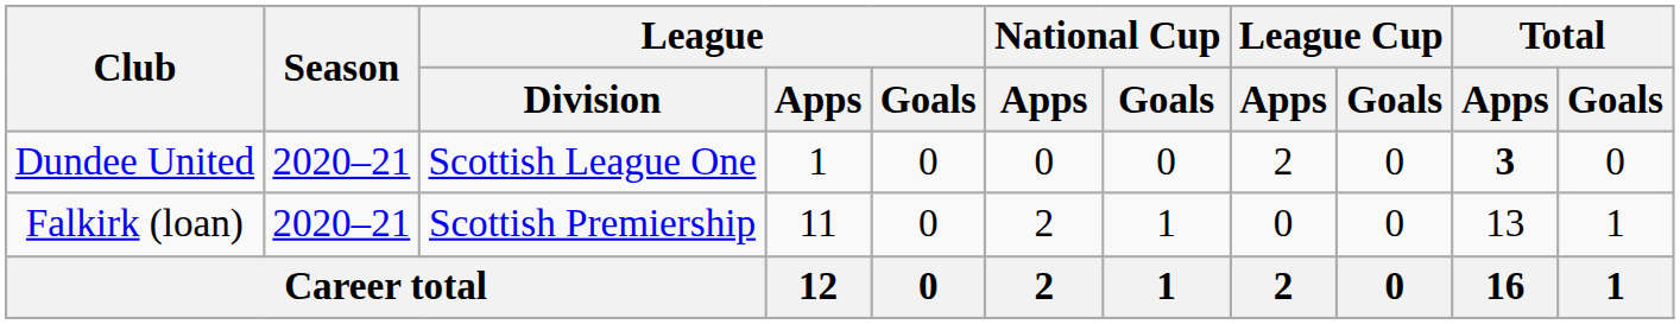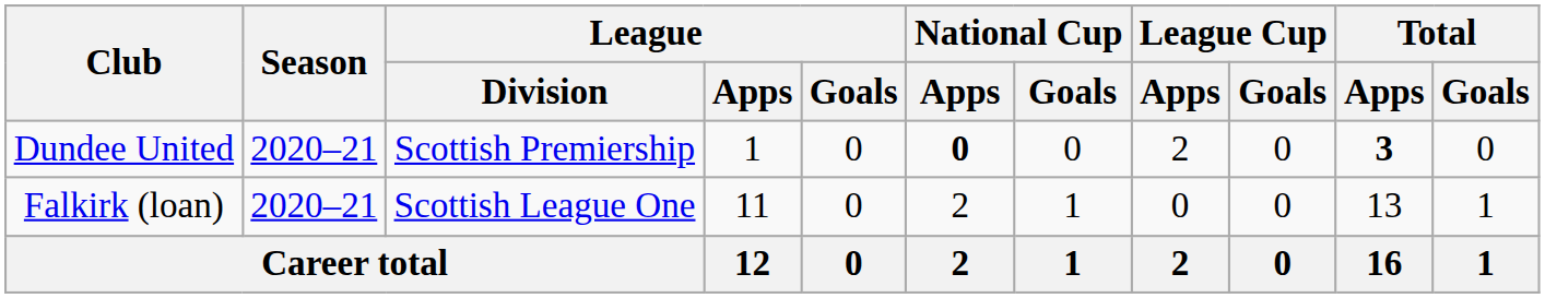Dundee United | League / Division: Scottish League One -> Scottish Premiership
Dundee United | National Cup / Apps: normal -> bold
Falkirk (loan) | League / Division: Scottish Premiership -> Scottish League One
